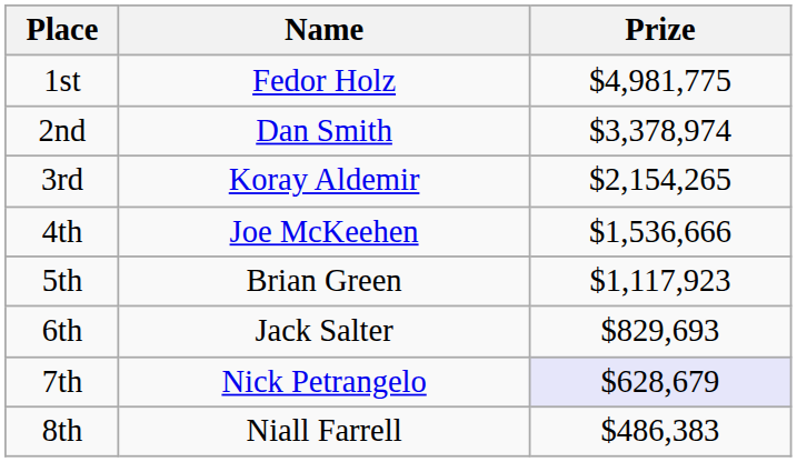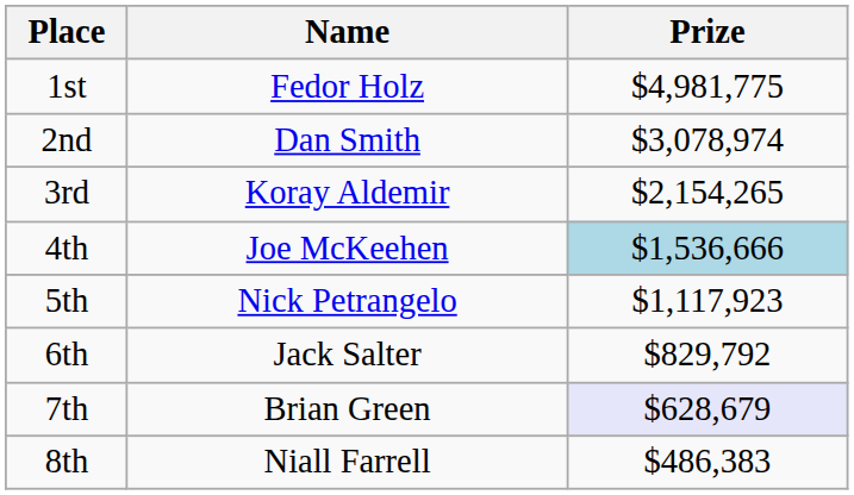2nd | Prize: $3,378,974 -> $3,078,974
4th | Prize: no background -> lightblue background
5th | Name: Brian Green -> Nick Petrangelo
6th | Prize: $829,693 -> $829,792
7th | Name: Nick Petrangelo -> Brian Green
